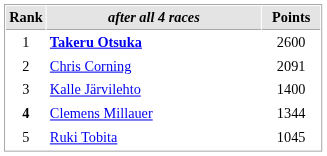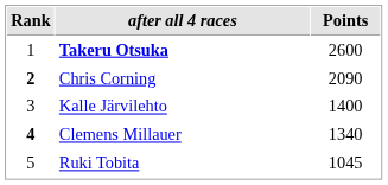Chris Corning | Rank: normal -> bold
Chris Corning | Points: 2091 -> 2090
Clemens Millauer | Points: 1344 -> 1340
